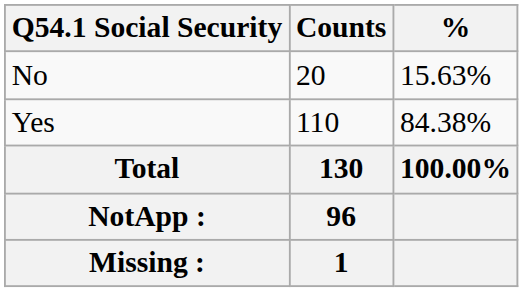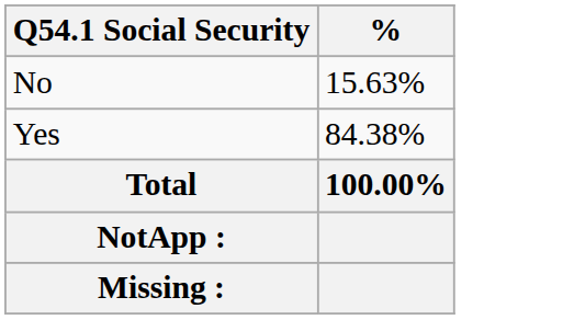- column: Counts | 20 | 110 | 130 | 96 | 1
